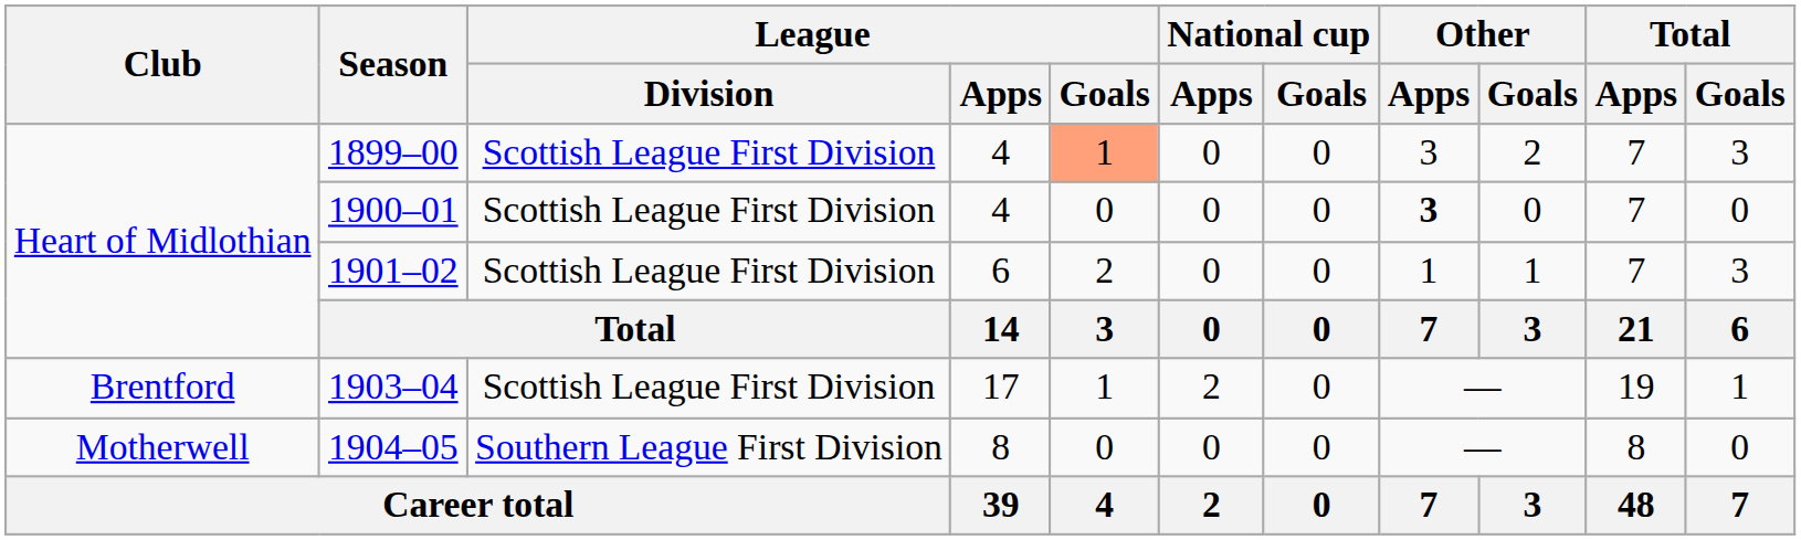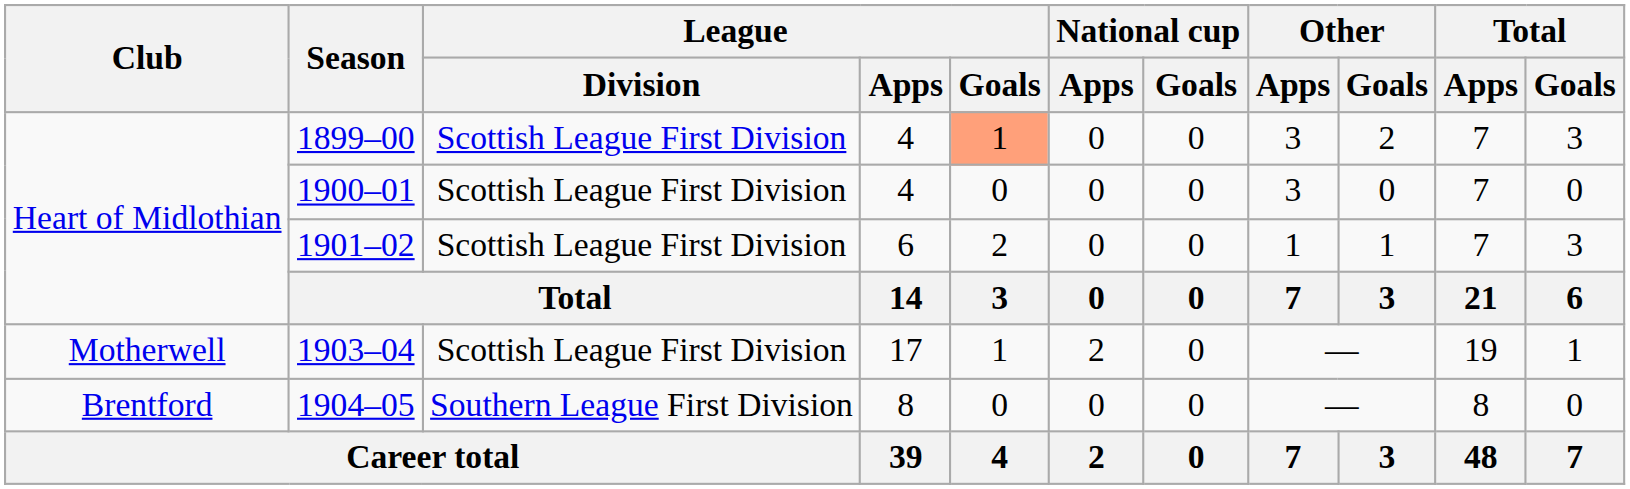1900–01 | Other / Apps: bold -> normal
1903–04 | Club: Brentford -> Motherwell
1904–05 | Club: Motherwell -> Brentford
